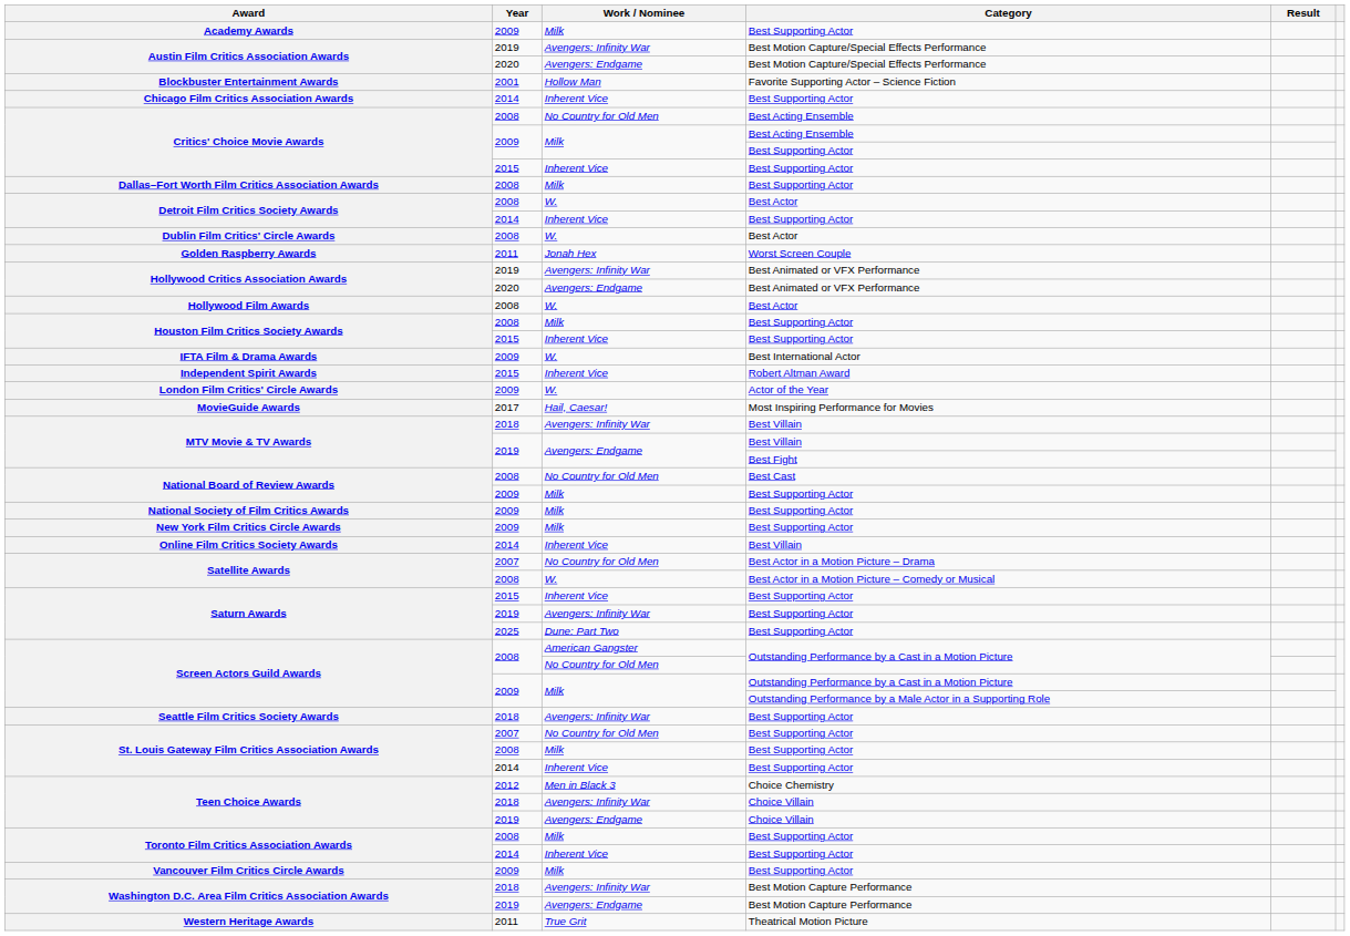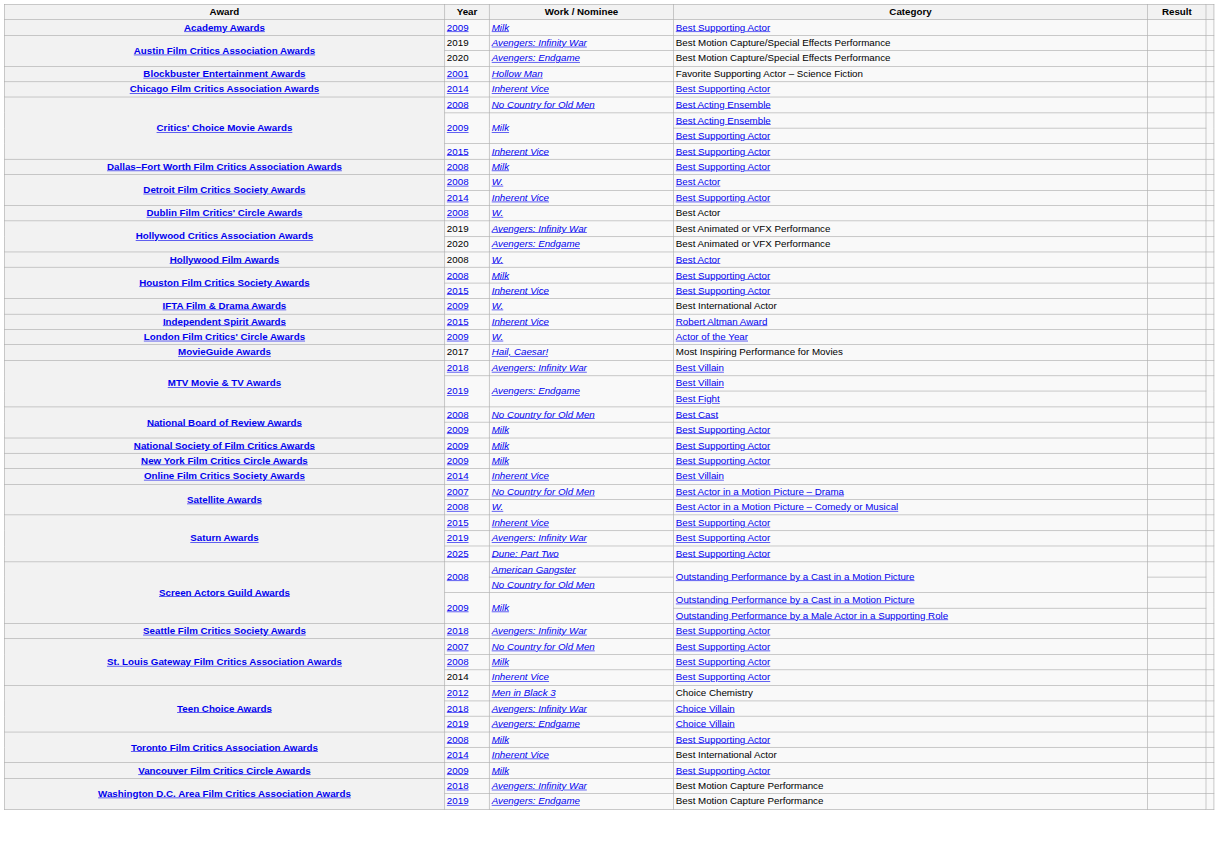- row: Golden Raspberry Awards | 2011 | Jonah Hex | Worst Screen Couple
Toronto Film Critics Association Awards / Inherent Vice | Category: Best Supporting Actor -> Best International Actor
- row: Western Heritage Awards | 2011 | True Grit | Theatrical Motion Picture
